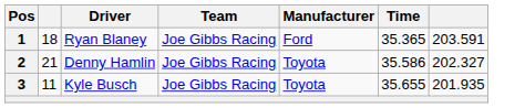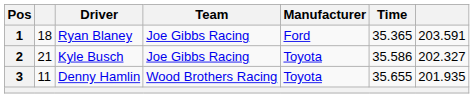2 | Driver: Denny Hamlin -> Kyle Busch
3 | Driver: Kyle Busch -> Denny Hamlin
3 | Team: Joe Gibbs Racing -> Wood Brothers Racing
